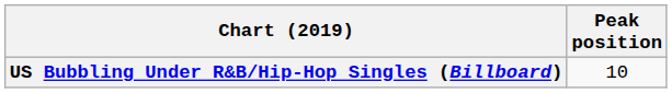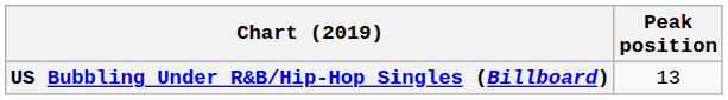US Bubbling Under R&B/Hip-Hop Singles (Billboard) | Peak position: 10 -> 13
